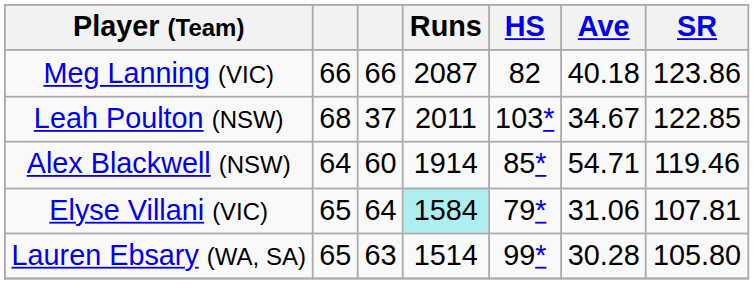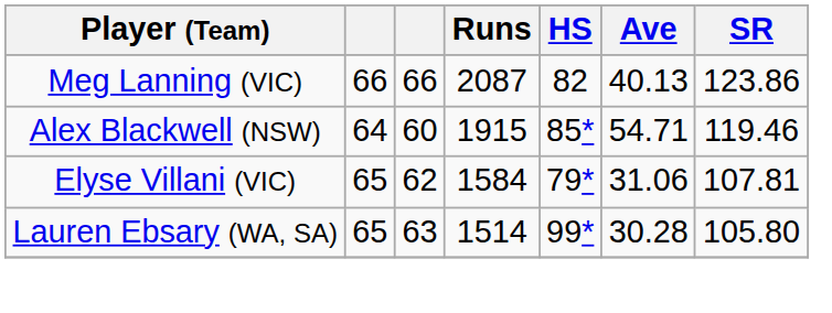Meg Lanning (VIC) | Ave: 40.18 -> 40.13
- row: Leah Poulton (NSW) | 68 | 37 | 2011 | 103* | 34.67 | 122.85
Alex Blackwell (NSW) | Runs: 1914 -> 1915
Elyse Villani (VIC) | column 3: 64 -> 62
Elyse Villani (VIC) | Runs: paleturquoise background -> no background
